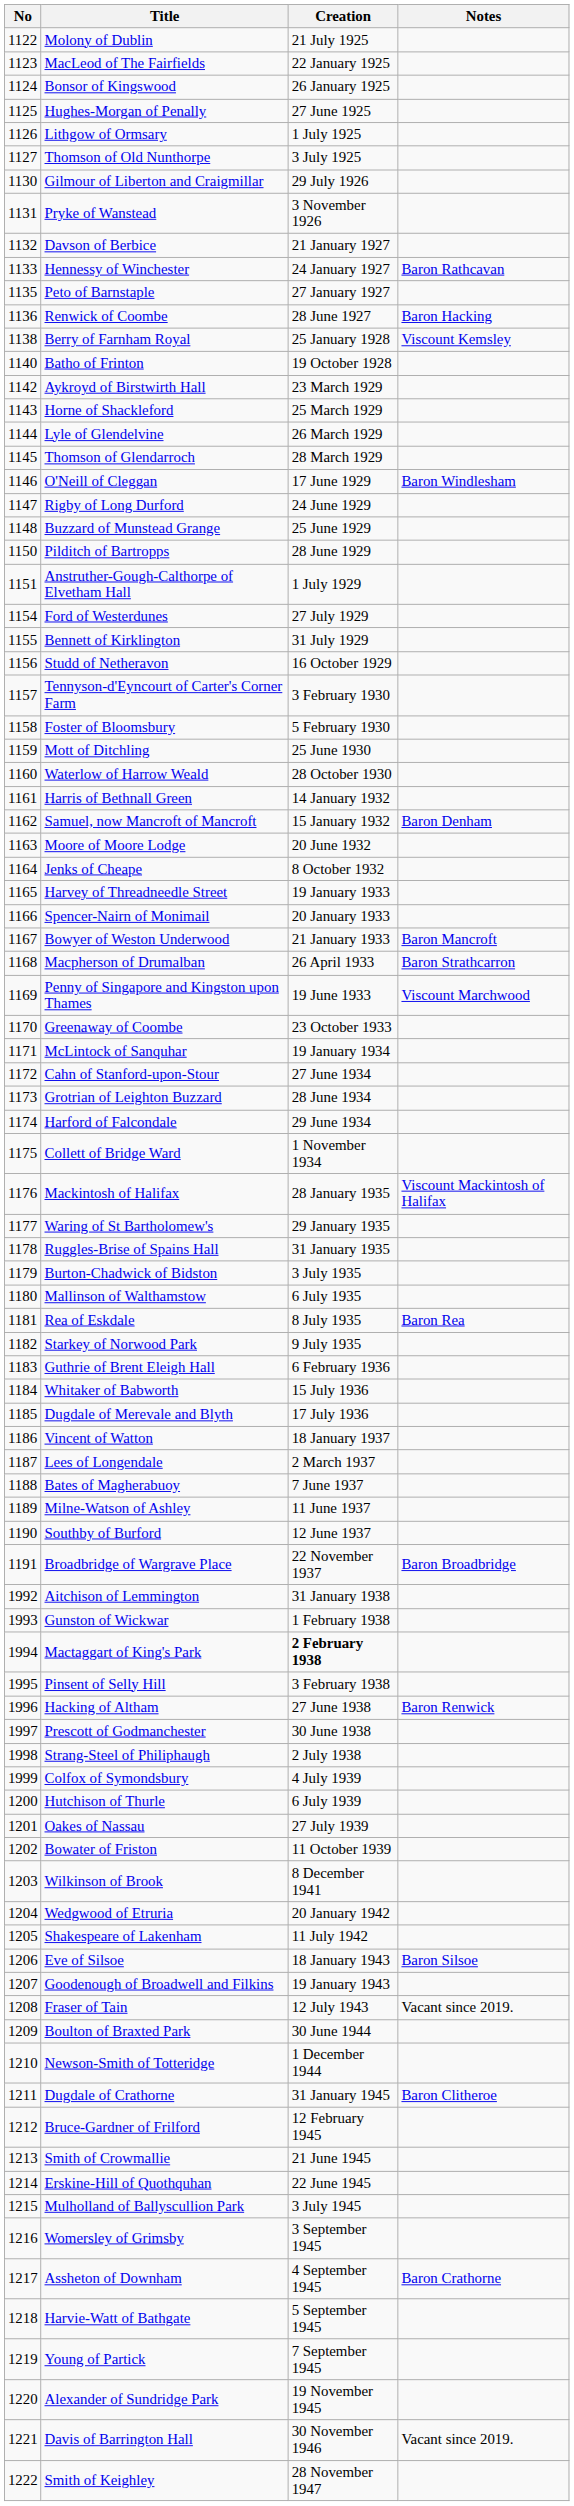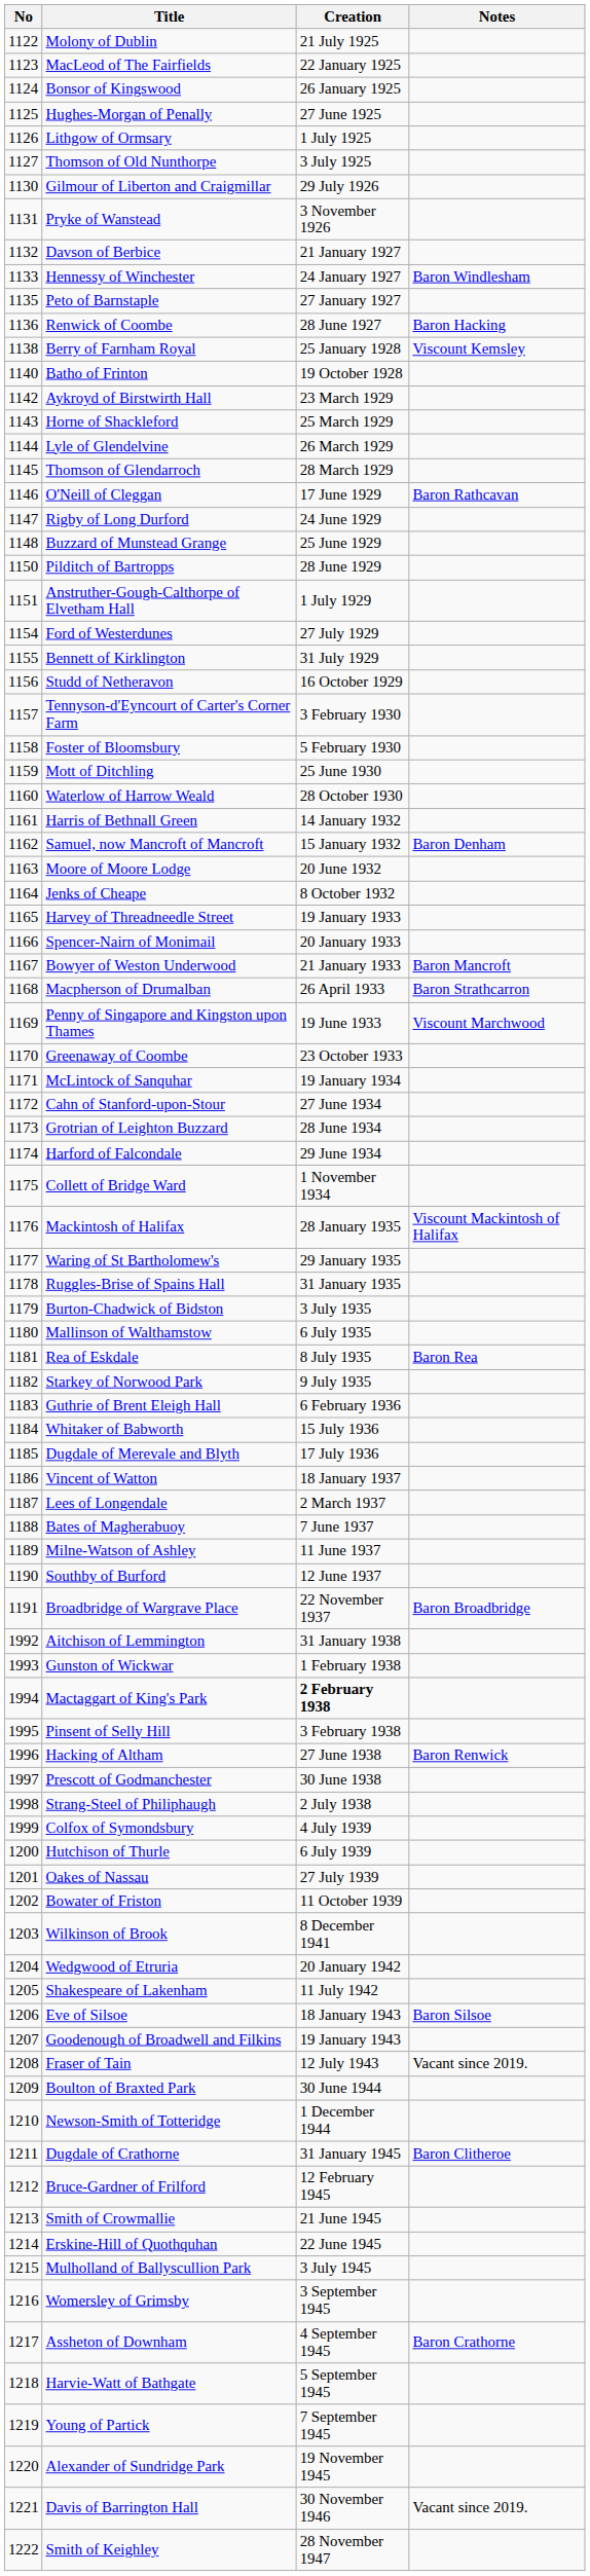Hennessy of Winchester | Notes: Baron Rathcavan -> Baron Windlesham
O'Neill of Cleggan | Notes: Baron Windlesham -> Baron Rathcavan
